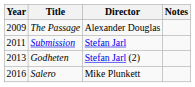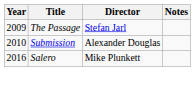The Passage | Director: Alexander Douglas -> Stefan Jarl
Submission | Year: 2011 -> 2010
Submission | Director: Stefan Jarl -> Alexander Douglas
- row: 2013 | Godheten | Stefan Jarl (2)
